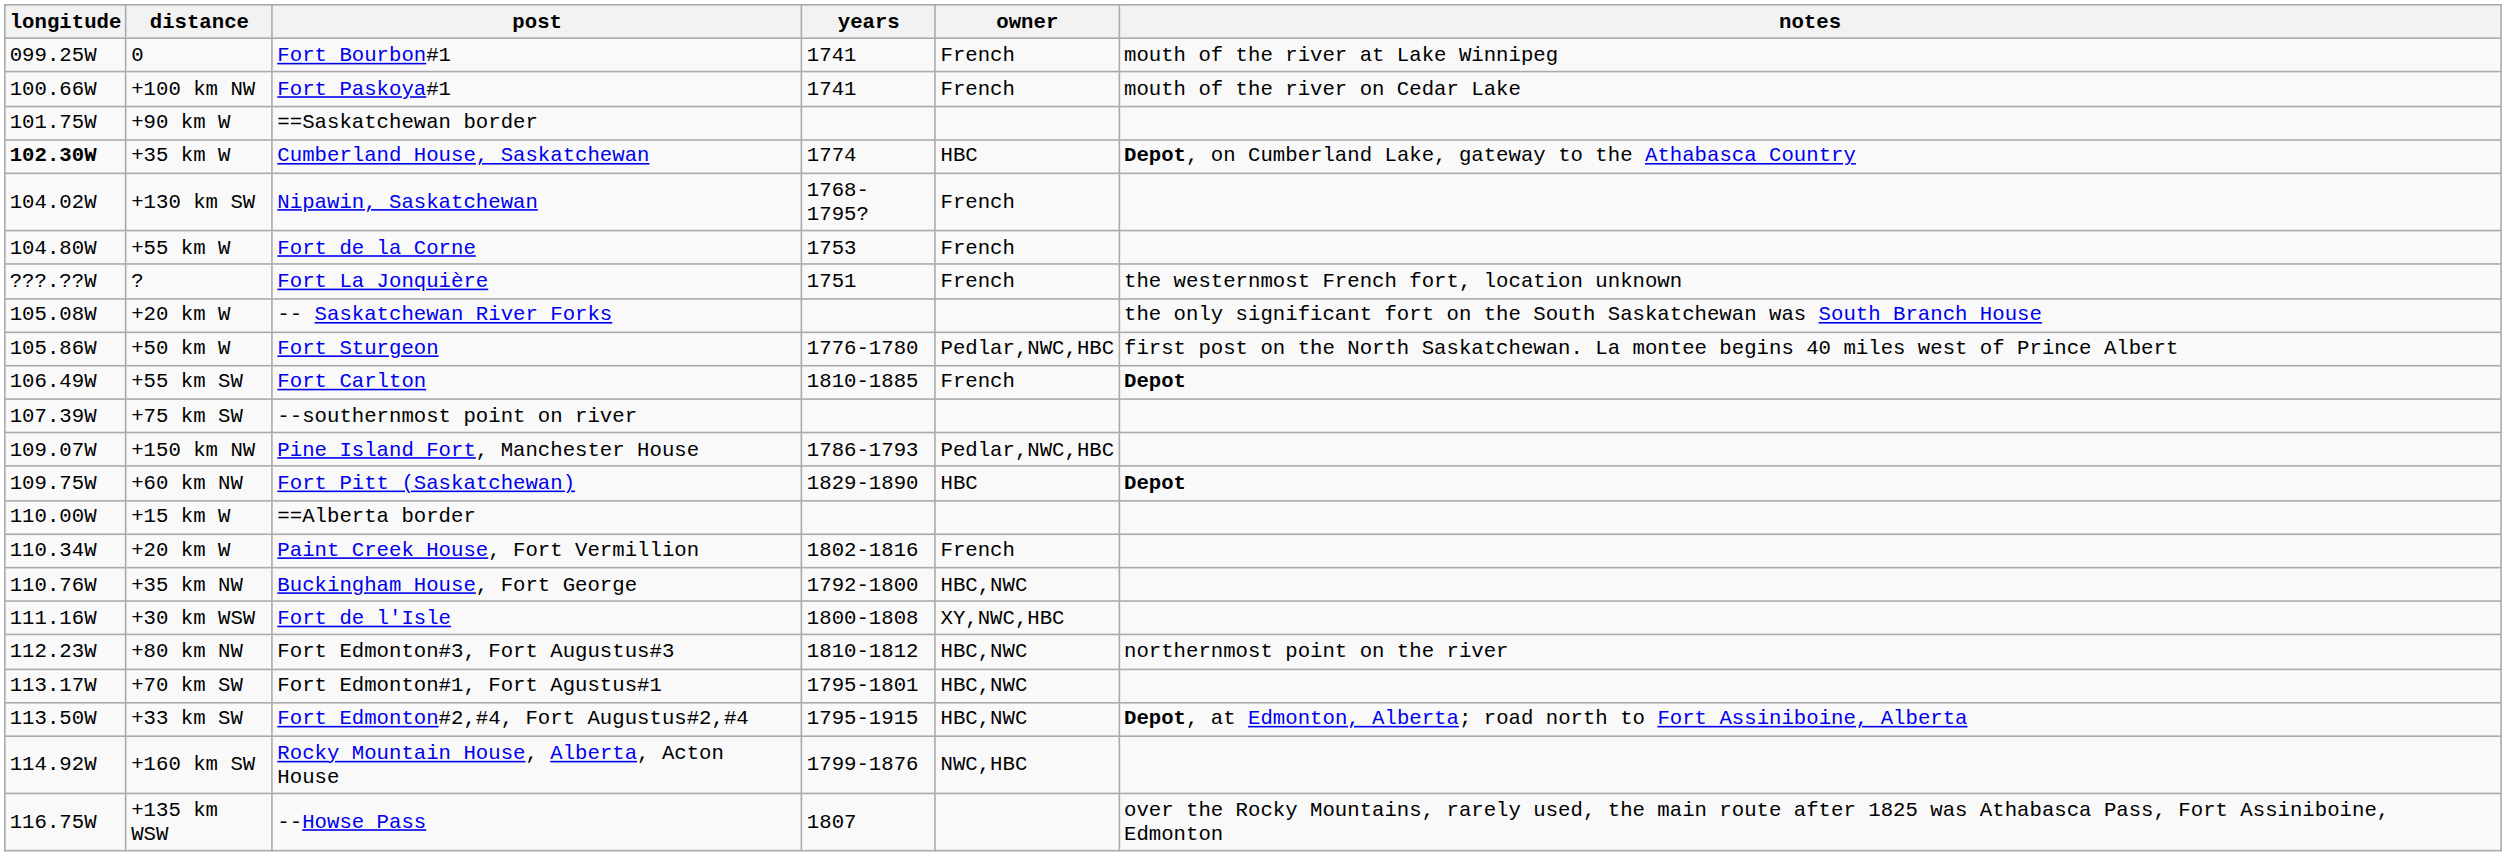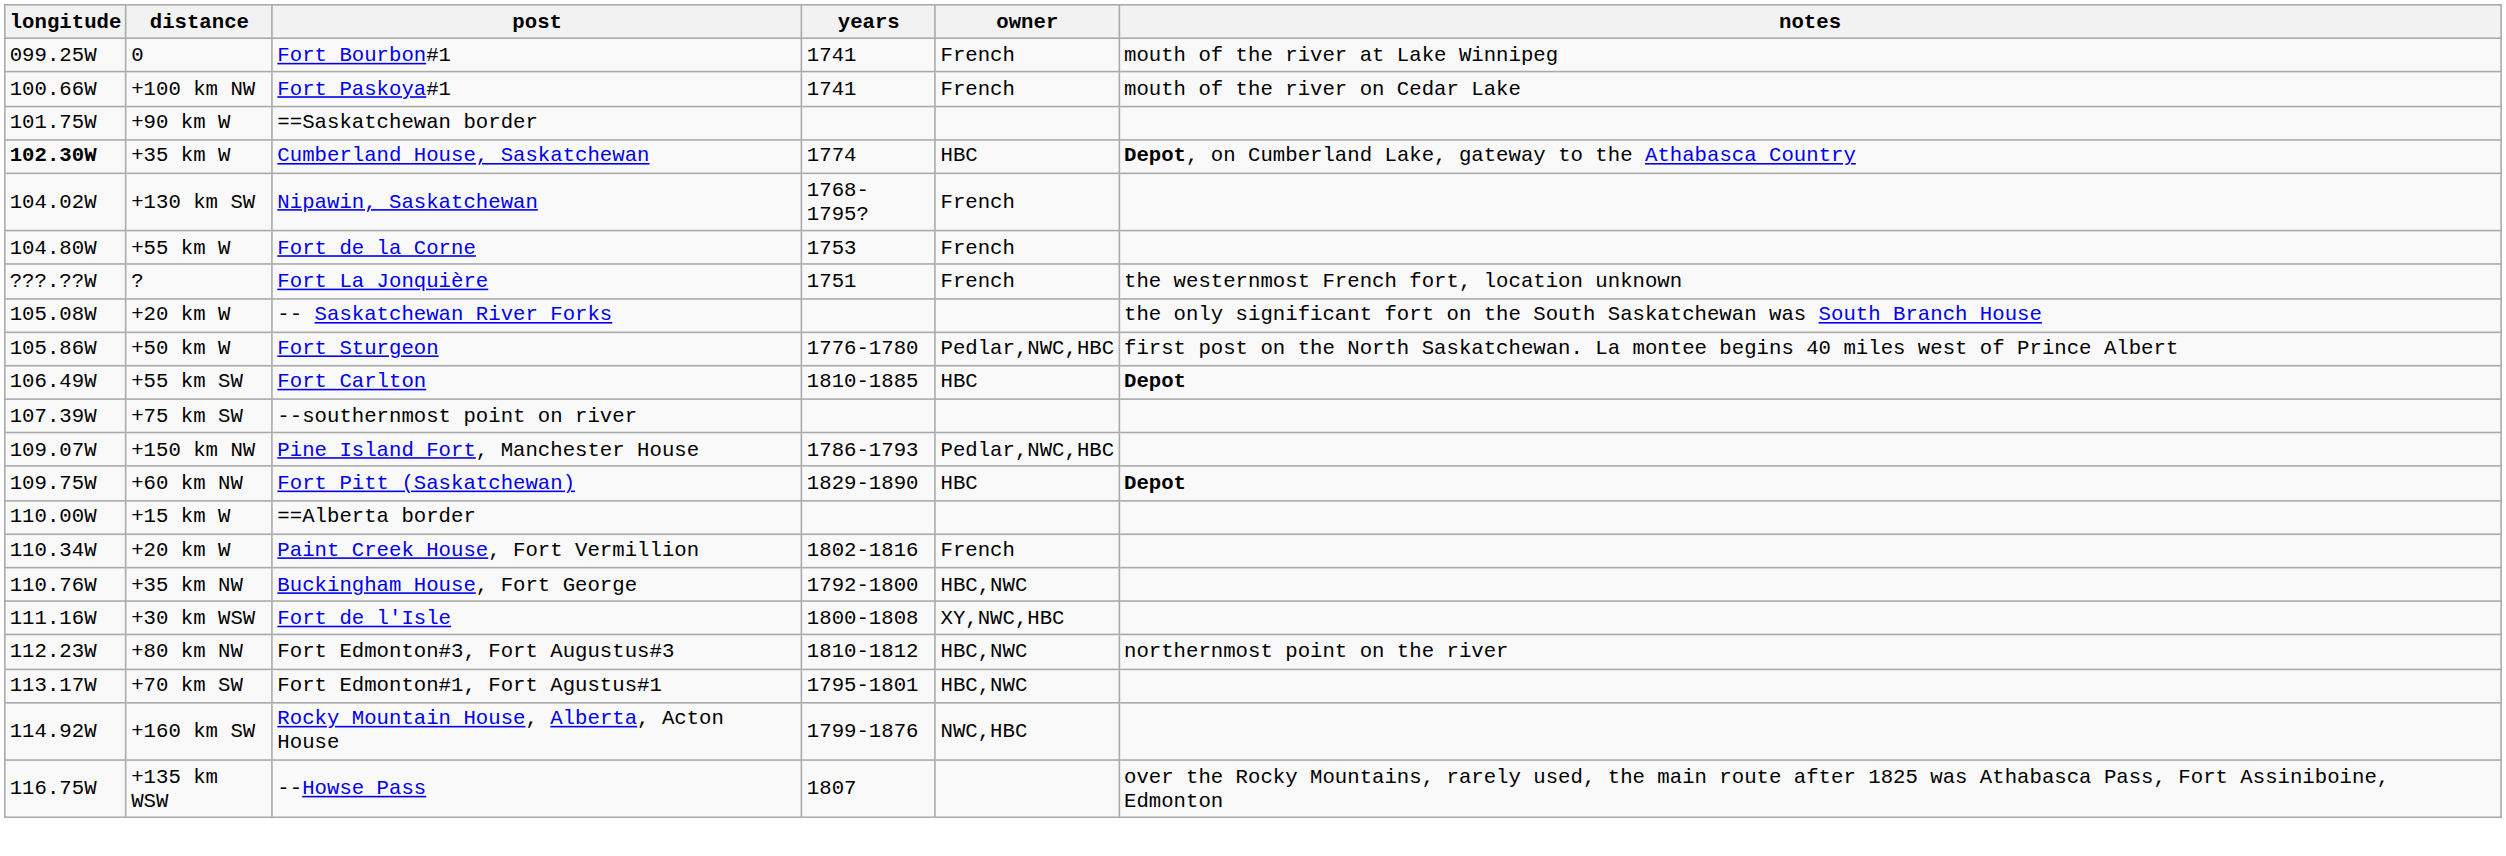Fort Carlton | owner: French -> HBC
- row: 113.50W | +33 km SW | Fort Edmonton#2,#4, Fort Augustus#2,#4 | 1795-1915 | HBC,NWC | Depot, at Edmonton, Alberta; road north to Fort Assiniboine, Alberta
